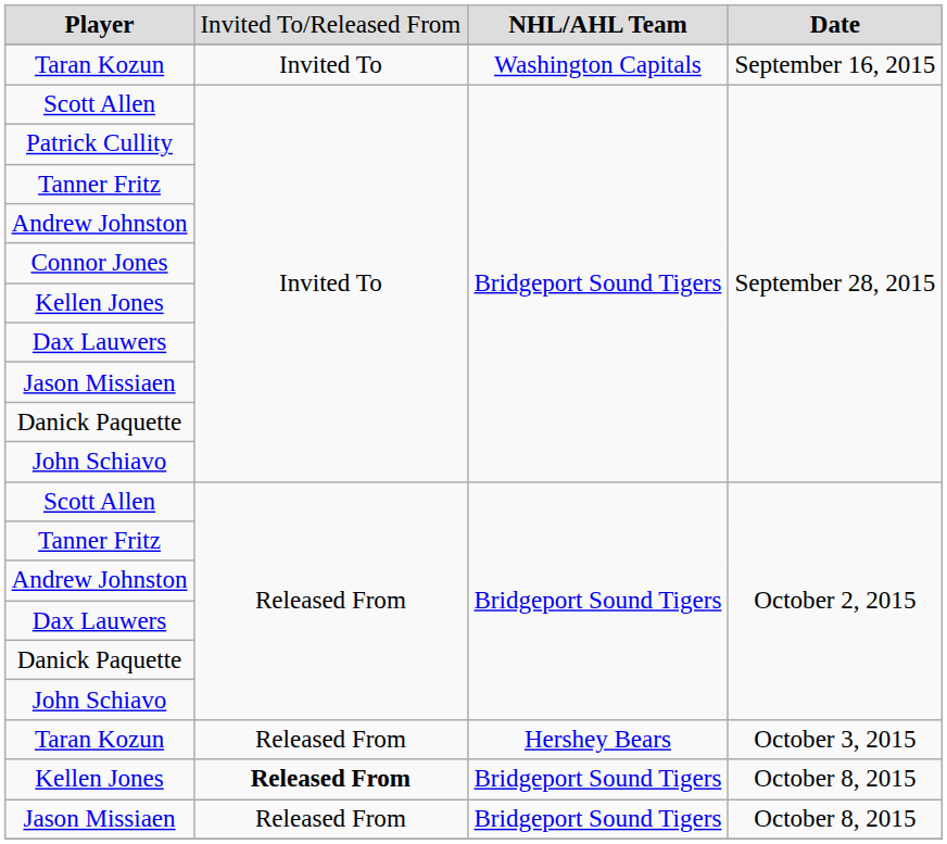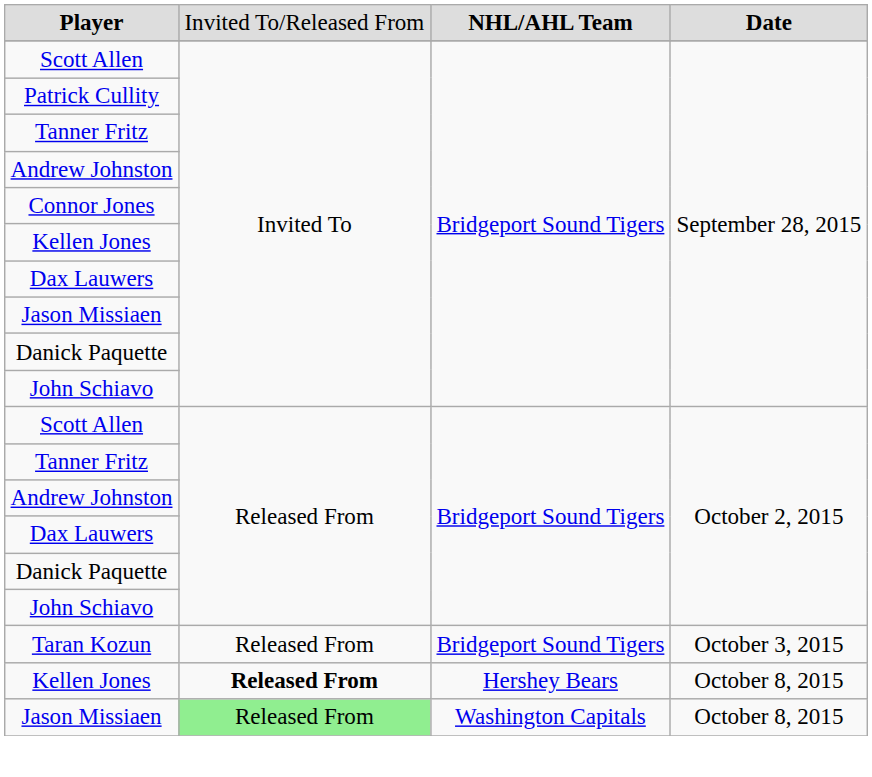- row: Taran Kozun | Invited To | Washington Capitals | September 16, 2015
Taran Kozun / October 3, 2015 | column 3: Hershey Bears -> Bridgeport Sound Tigers
Kellen Jones / October 8, 2015 | column 3: Bridgeport Sound Tigers -> Hershey Bears
Jason Missiaen / October 8, 2015 | column 2: no background -> lightgreen background
Jason Missiaen / October 8, 2015 | column 3: Bridgeport Sound Tigers -> Washington Capitals
